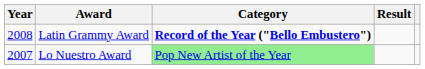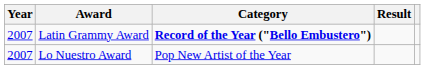Latin Grammy Award | Year: 2008 -> 2007
Lo Nuestro Award | Category: lightgreen background -> no background
